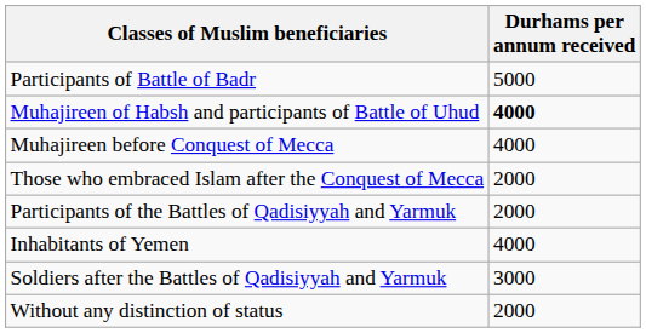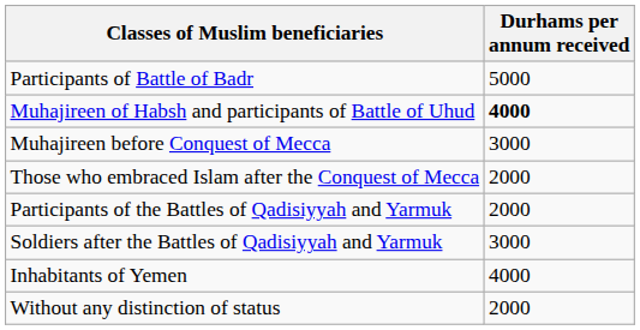Muhajireen before Conquest of Mecca | Durhams per annum received: 4000 -> 3000
rows swapped: Inhabitants of Yemen <-> Soldiers after the Battles of Qadisiyyah and Yarmuk
